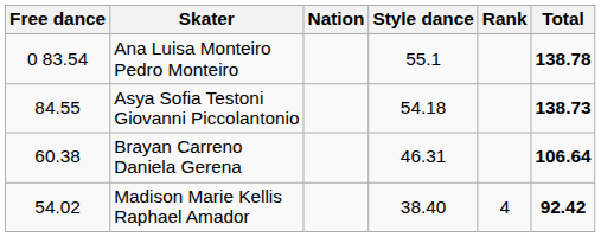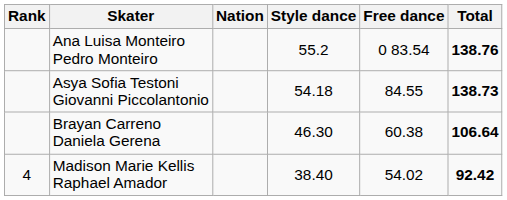columns swapped: Rank <-> Free dance
Ana Luisa Monteiro Pedro Monteiro | Style dance: 55.1 -> 55.2
Ana Luisa Monteiro Pedro Monteiro | Total: 138.78 -> 138.76
Brayan Carreno Daniela Gerena | Style dance: 46.31 -> 46.30
